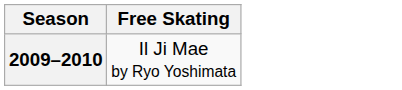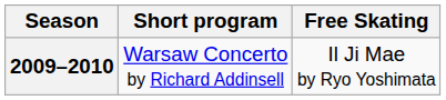+ column: Short program | Warsaw Concerto by Richard Addinsell
